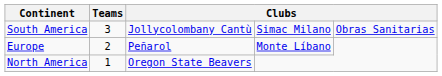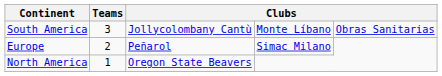South America | column 4: Simac Milano -> Monte Líbano
Europe | column 4: Monte Líbano -> Simac Milano
